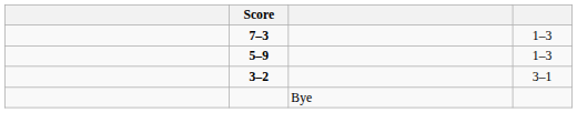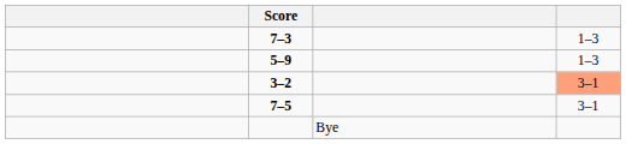3–2 | column 4: no background -> lightsalmon background
+ row: 7–5 | 3–1
